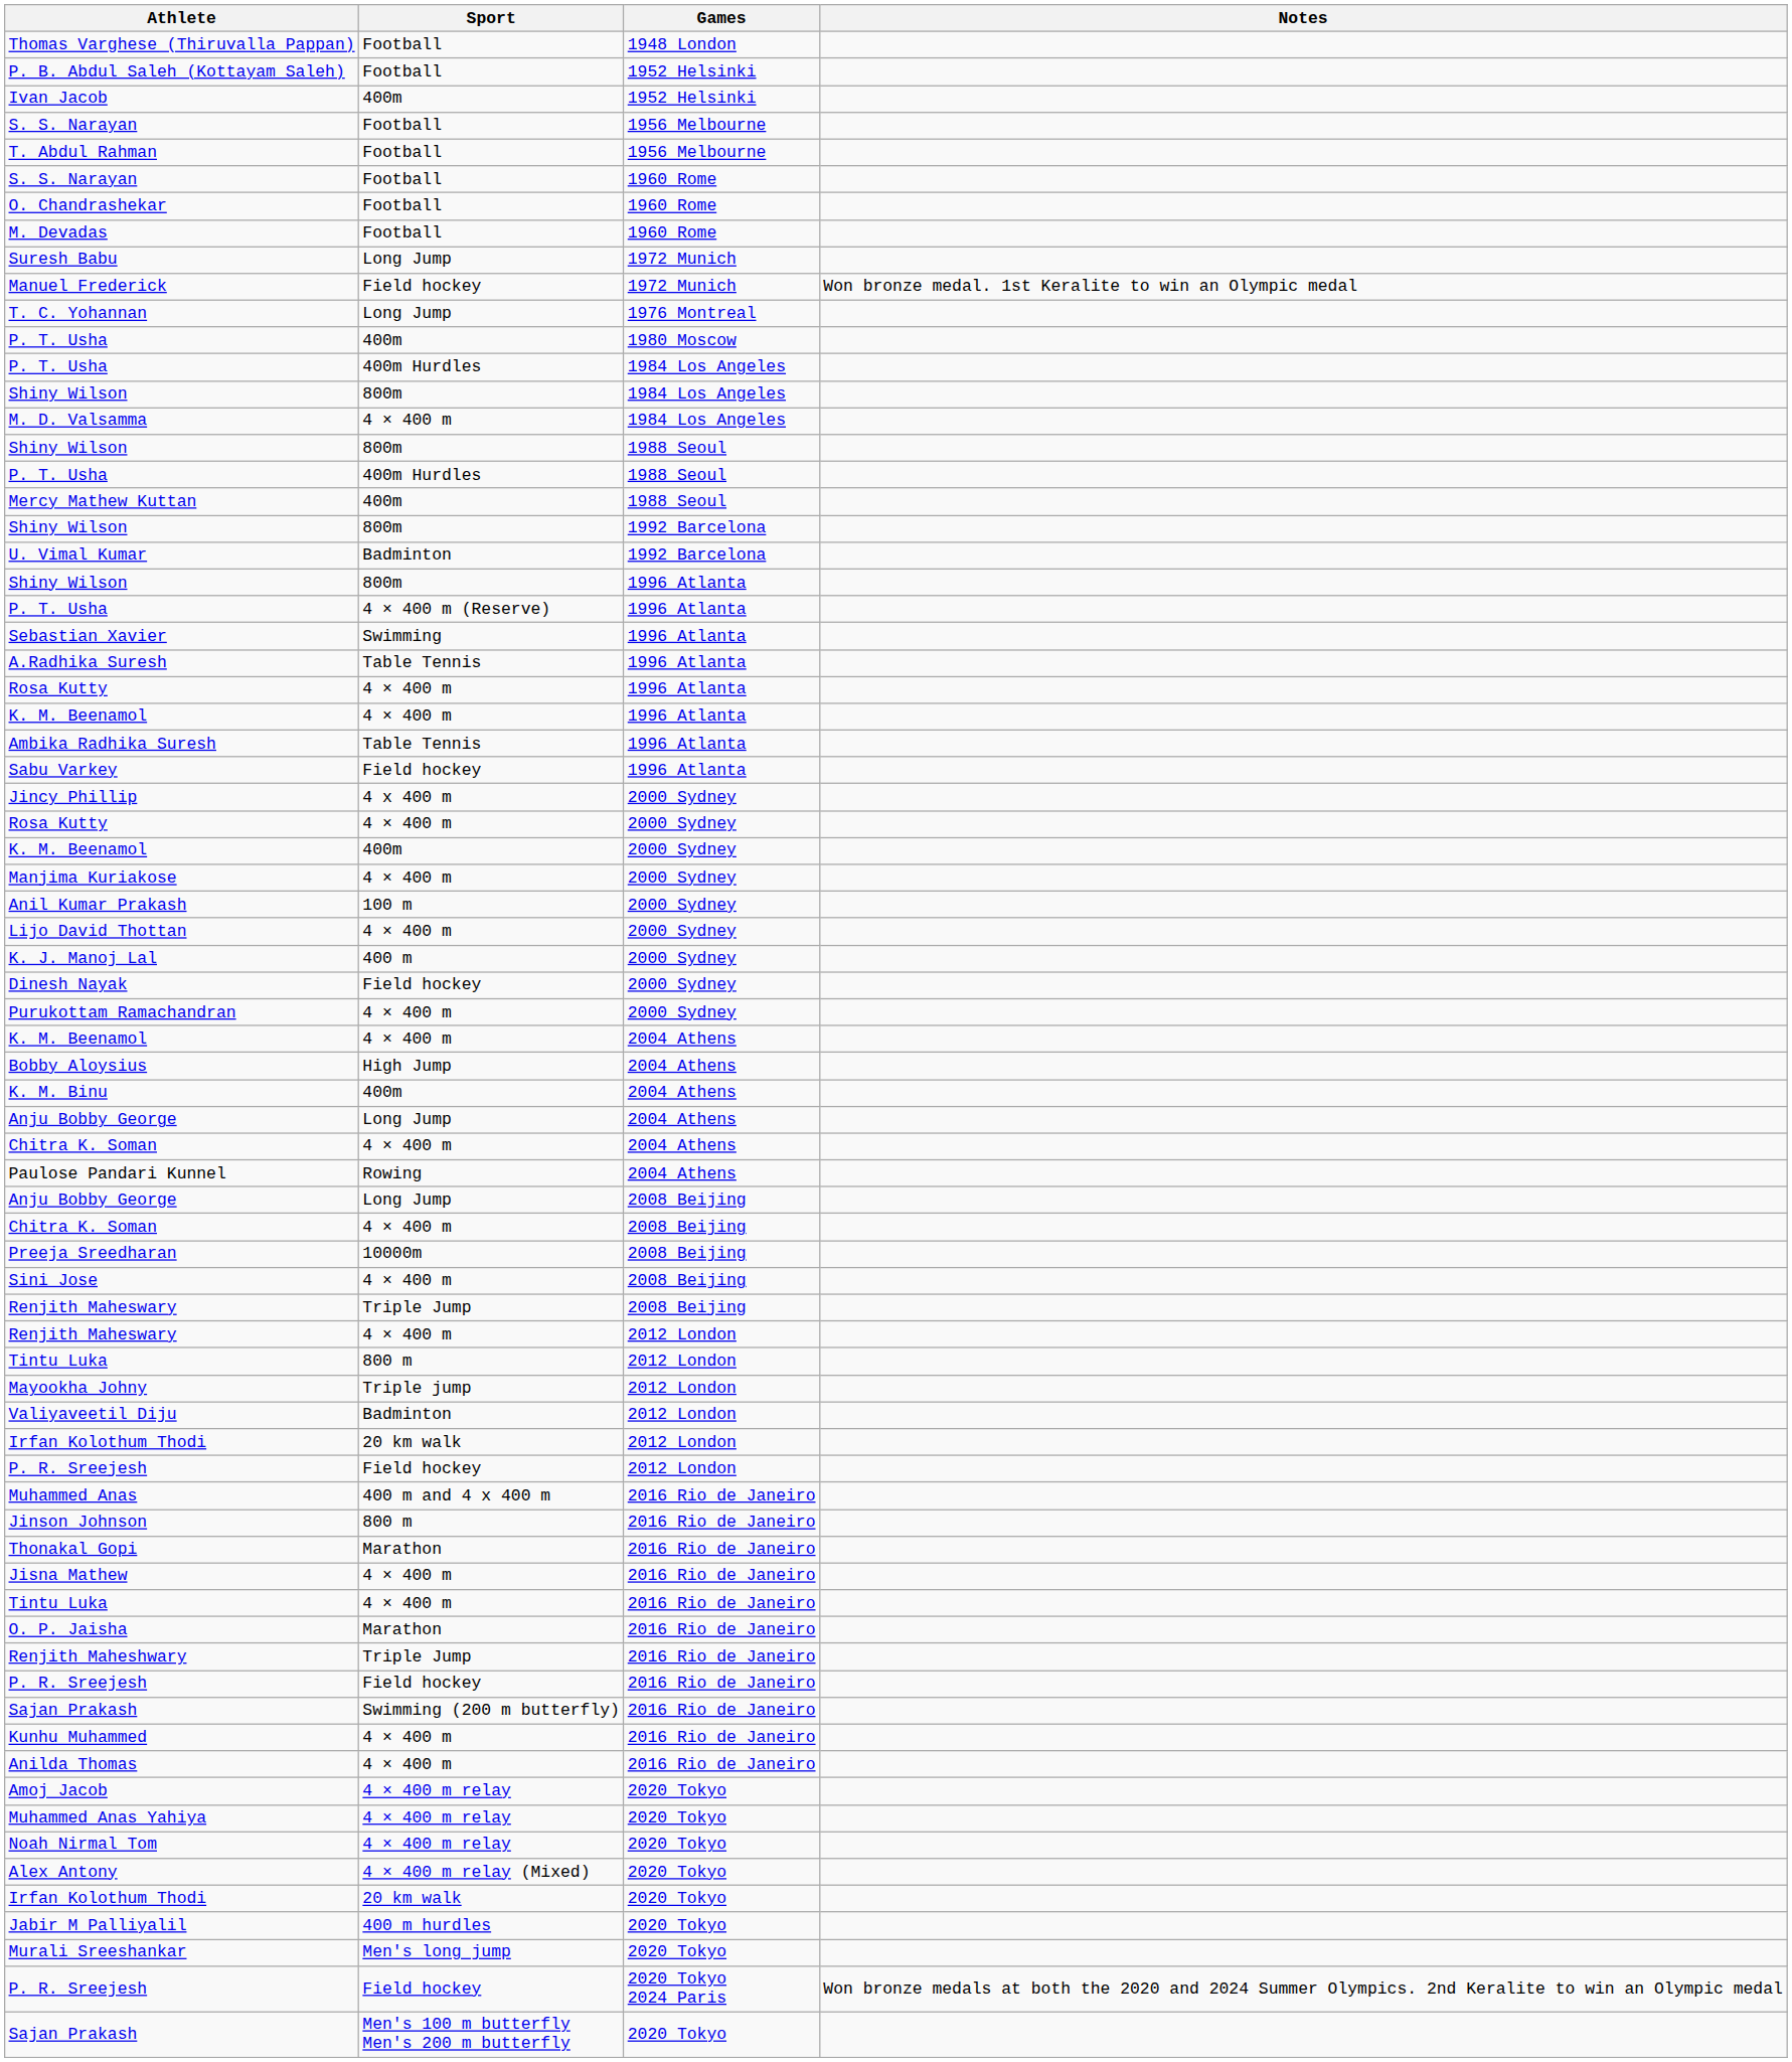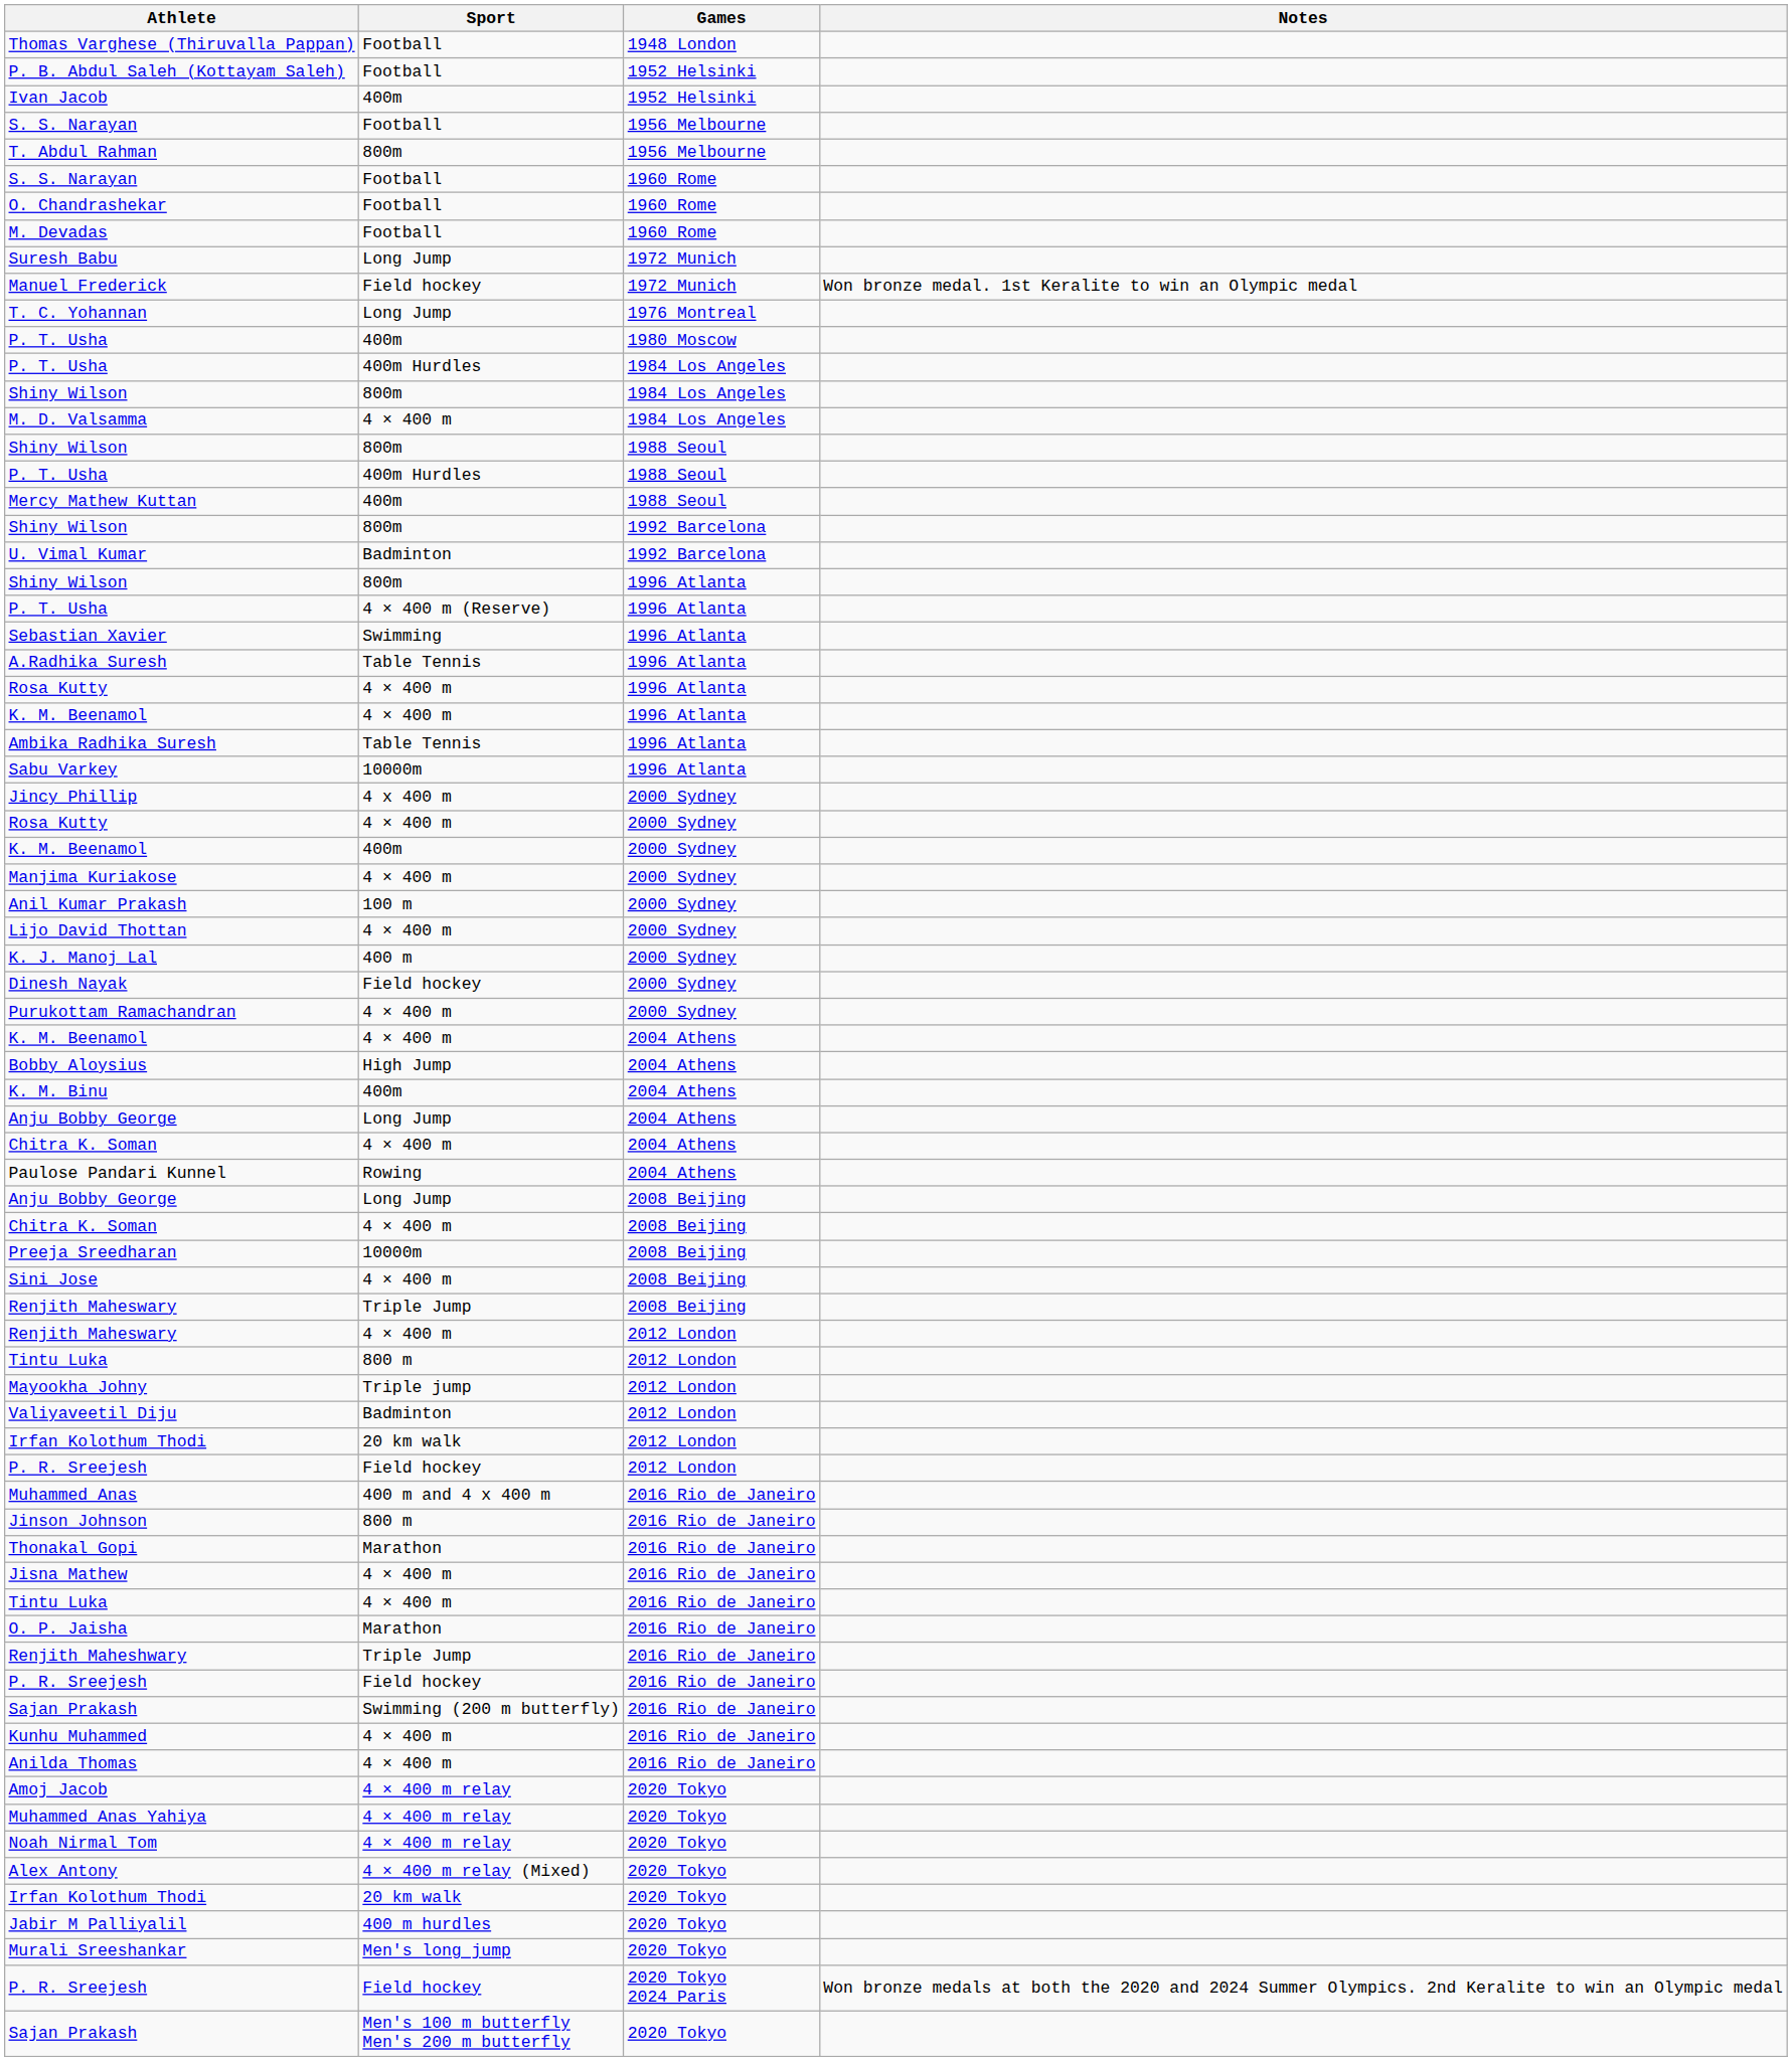T. Abdul Rahman | Sport: Football -> 800m
Sabu Varkey | Sport: Field hockey -> 10000m
